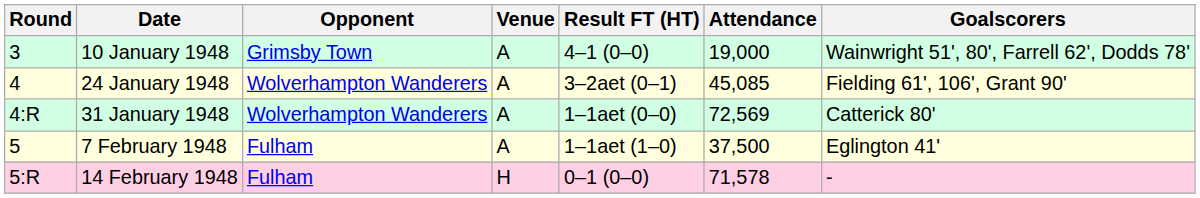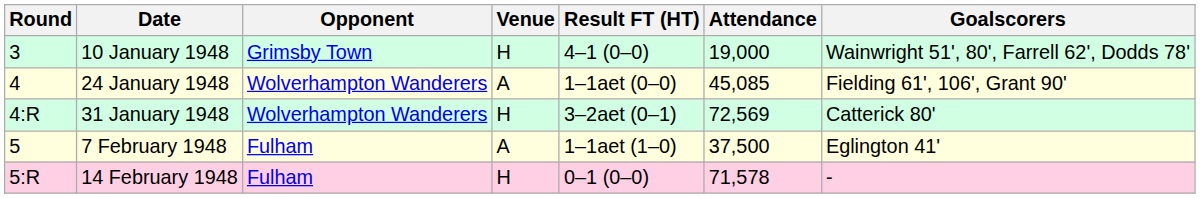10 January 1948 | Venue: A -> H
24 January 1948 | Result FT (HT): 3–2aet (0–1) -> 1–1aet (0–0)
31 January 1948 | Venue: A -> H
31 January 1948 | Result FT (HT): 1–1aet (0–0) -> 3–2aet (0–1)
